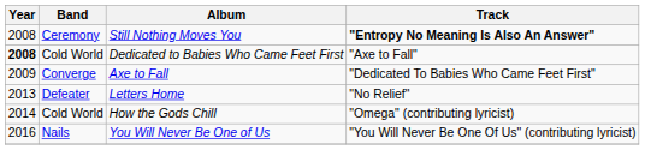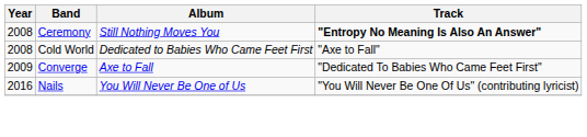Dedicated to Babies Who Came Feet First | Year: bold -> normal
- row: 2013 | Defeater | Letters Home | "No Relief"
- row: 2014 | Cold World | How the Gods Chill | "Omega" (contributing lyricist)
